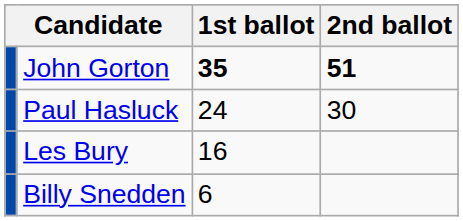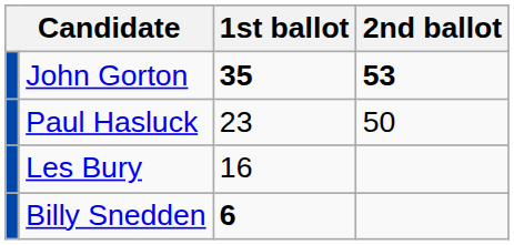John Gorton | 2nd ballot: 51 -> 53
Paul Hasluck | 1st ballot: 24 -> 23
Paul Hasluck | 2nd ballot: 30 -> 50
Billy Snedden | 1st ballot: normal -> bold
